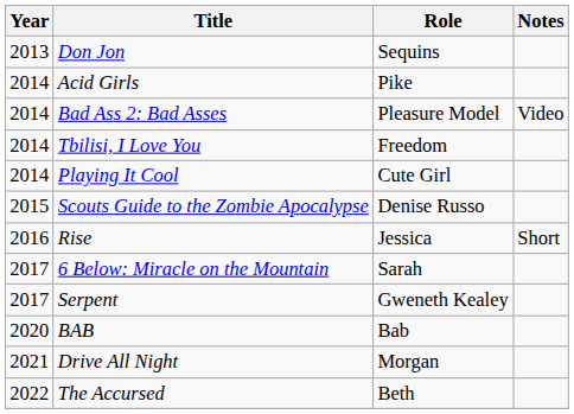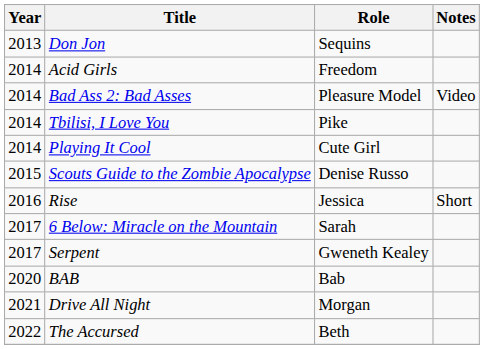Acid Girls | Role: Pike -> Freedom
Tbilisi, I Love You | Role: Freedom -> Pike
